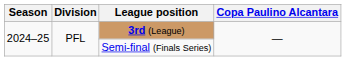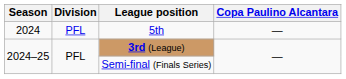+ row: 2024 | PFL | 5th | —
